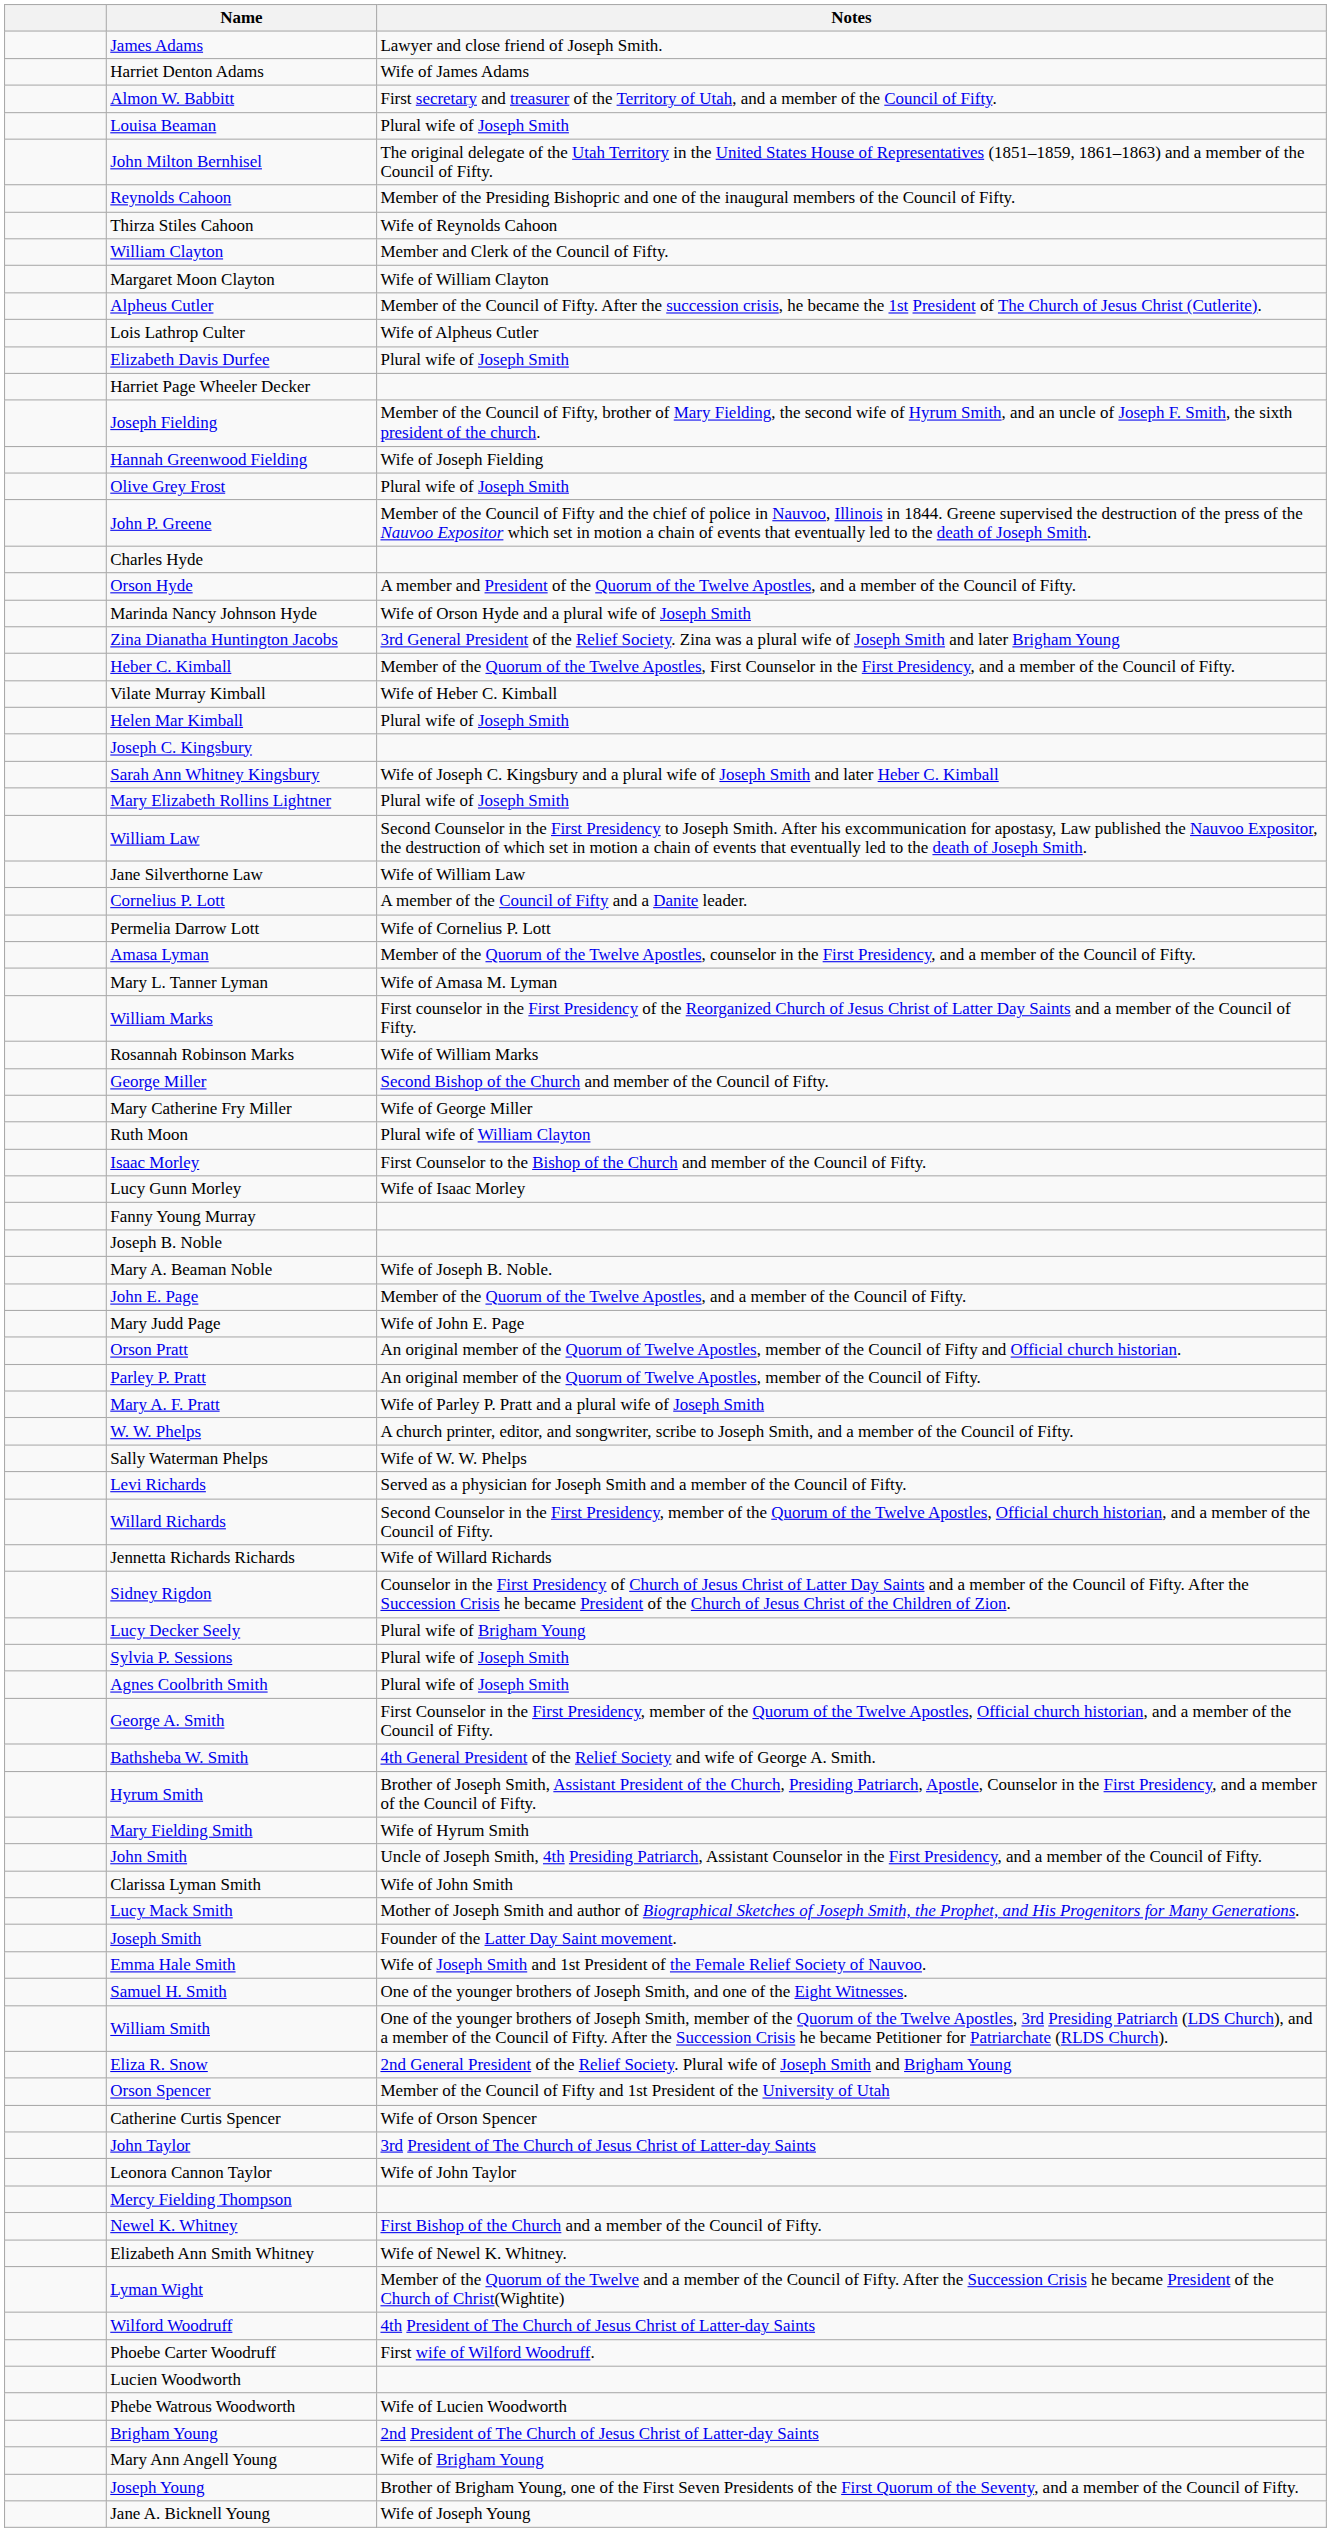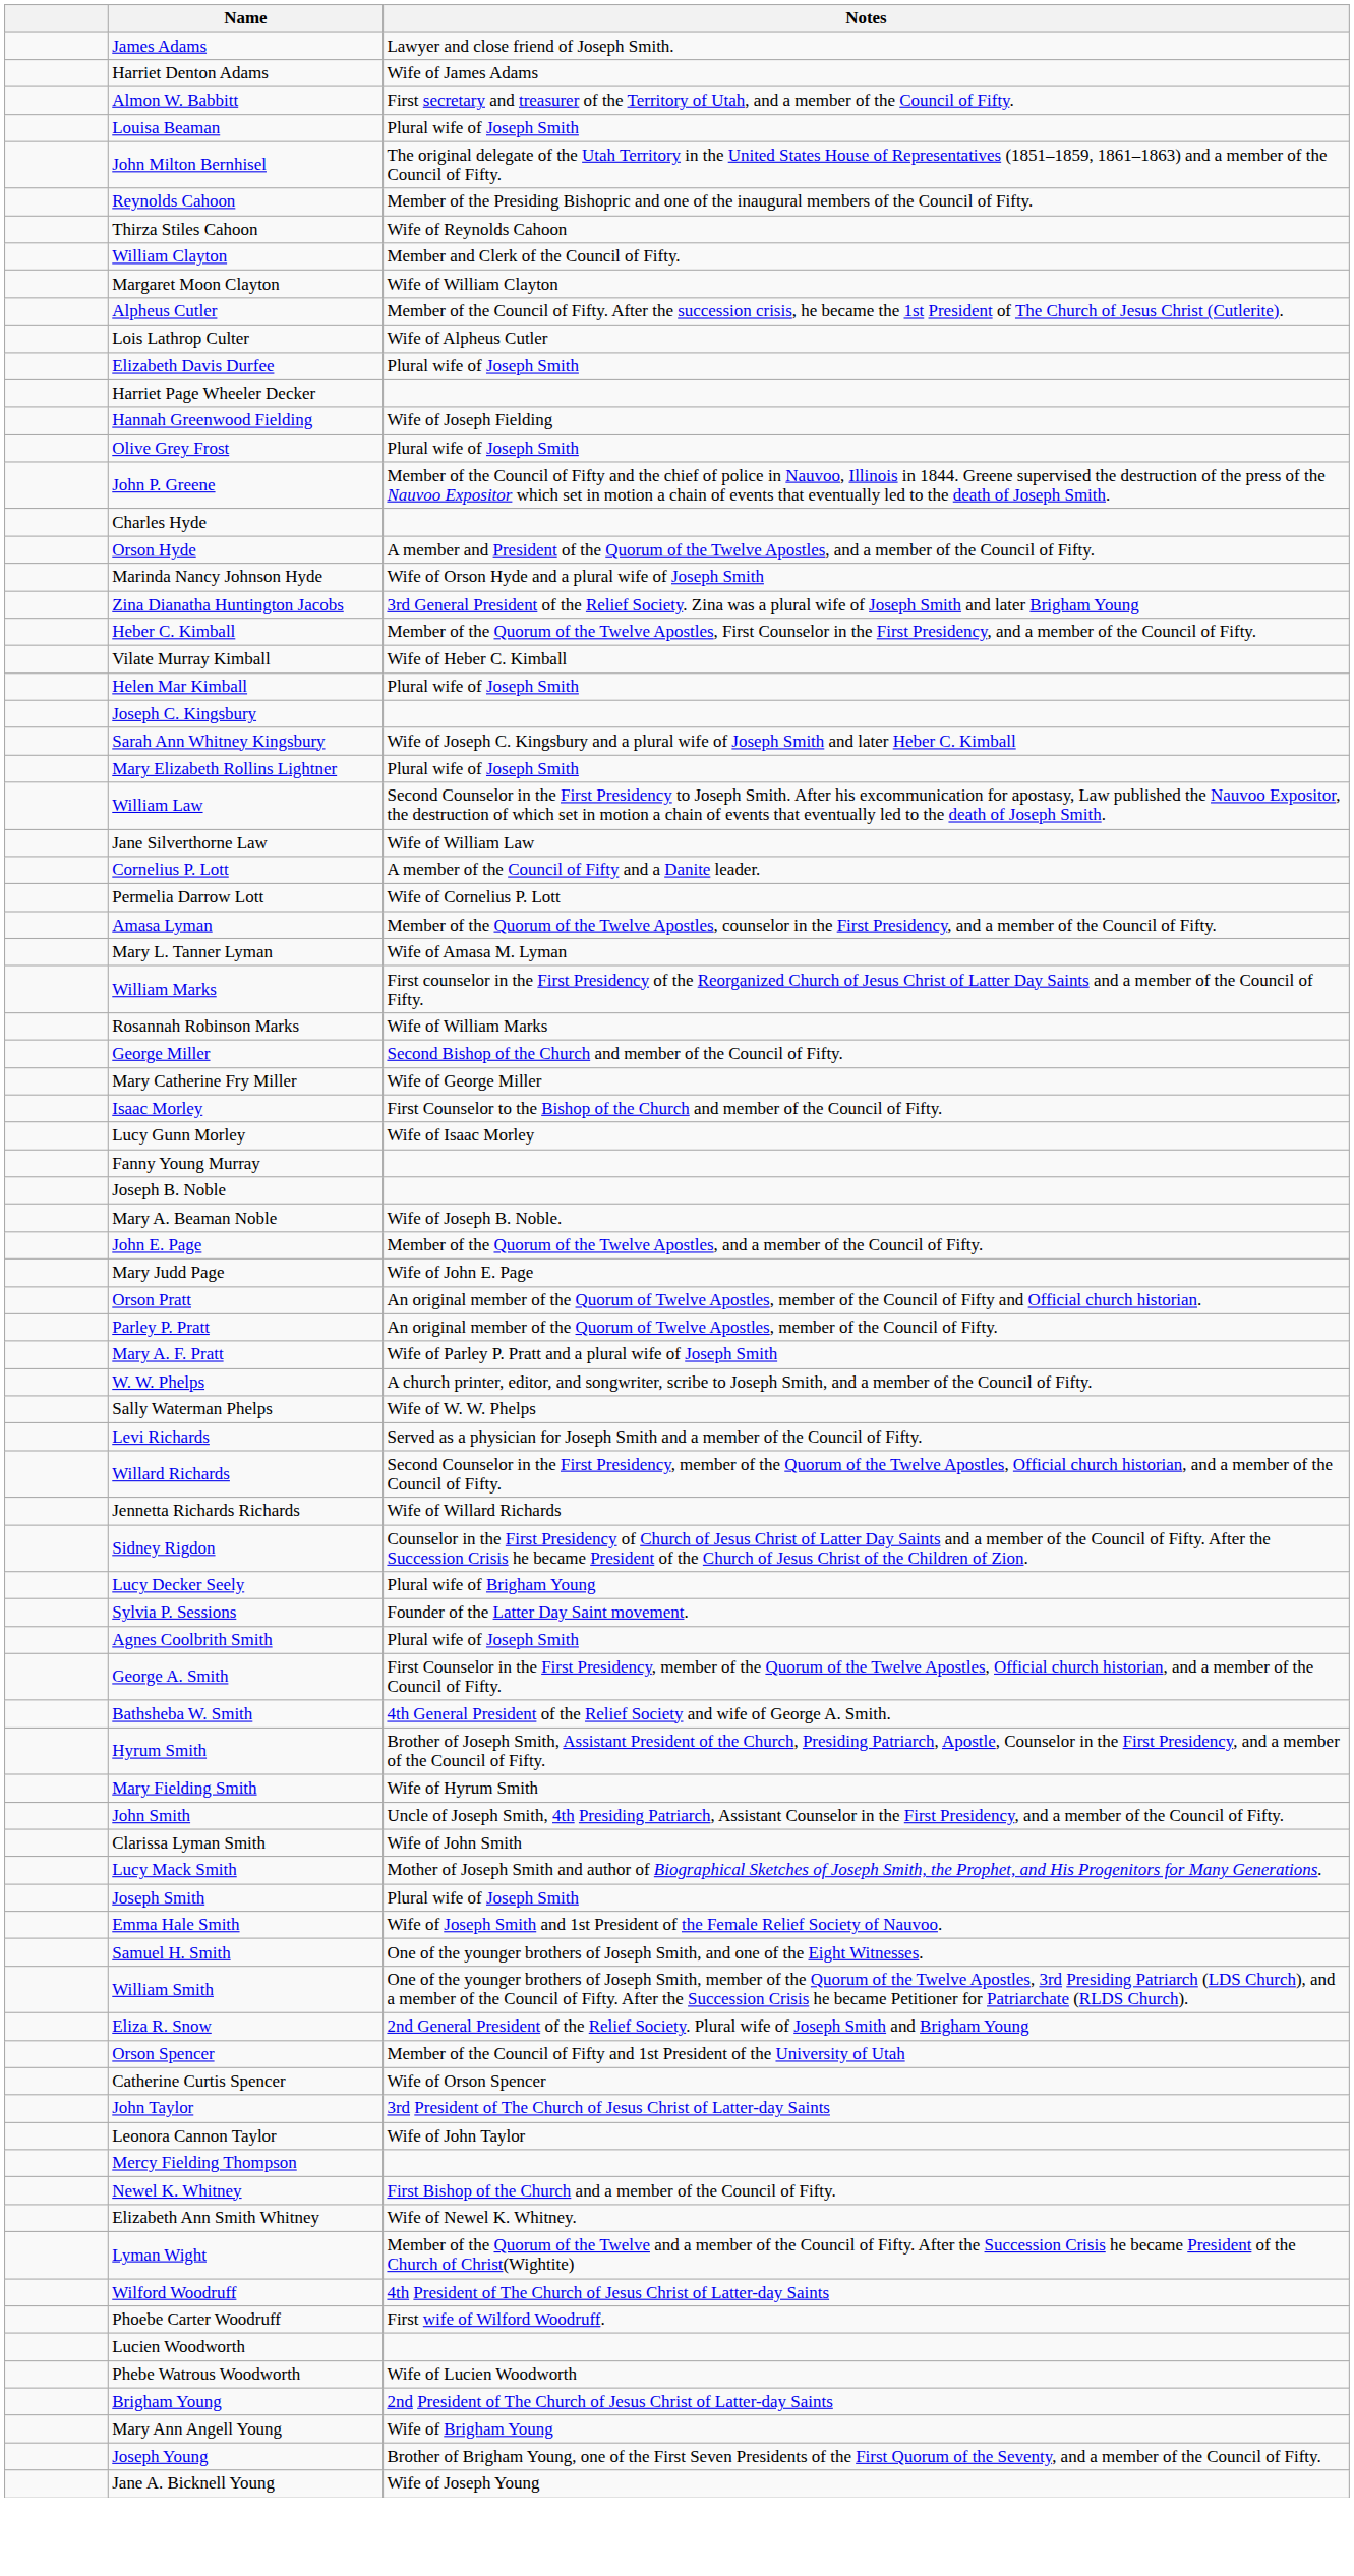- row: Joseph Fielding | Member of the Council of Fifty, brother of Mary Fielding, the second wife of Hyrum Smith, and an uncle of Joseph F. Smith, the sixth president of the church.
- row: Ruth Moon | Plural wife of William Clayton
Sylvia P. Sessions | Notes: Plural wife of Joseph Smith -> Founder of the Latter Day Saint movement.
Joseph Smith | Notes: Founder of the Latter Day Saint movement. -> Plural wife of Joseph Smith
